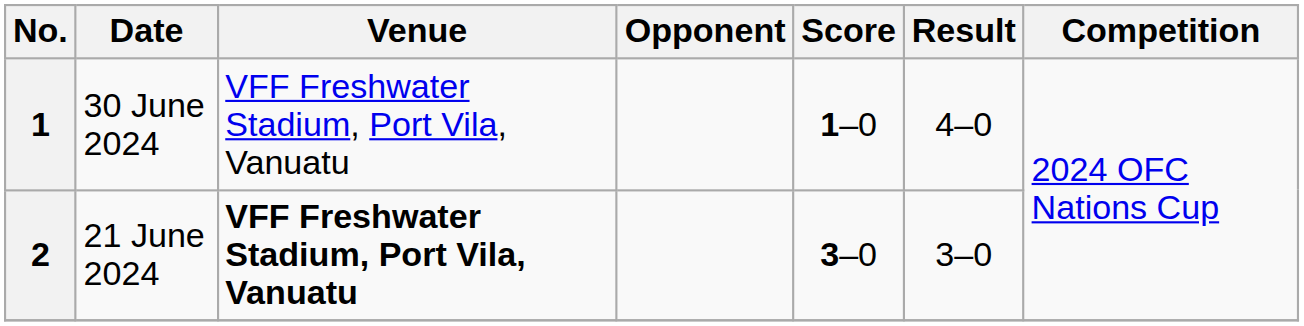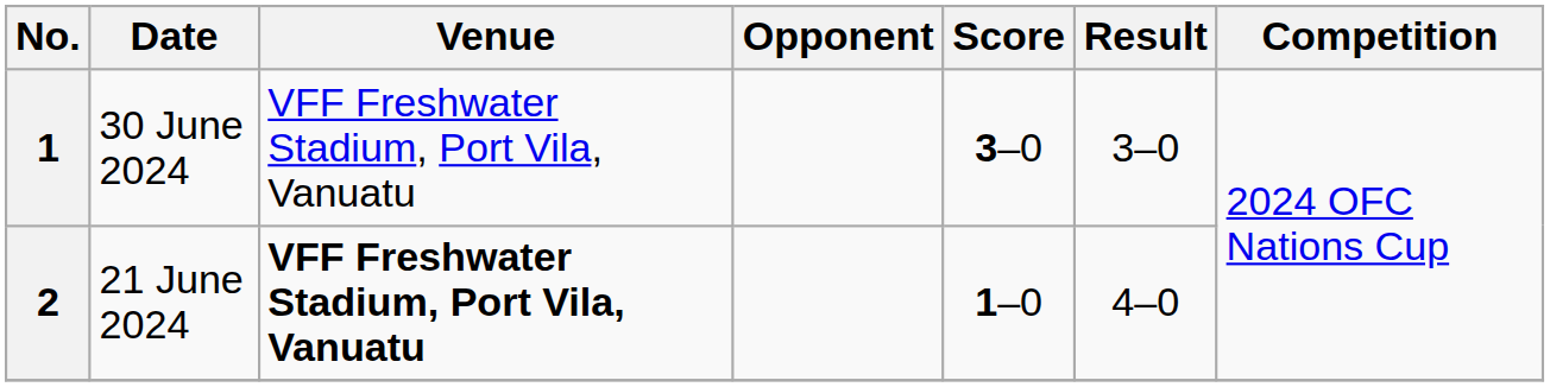1 | Score: 1–0 -> 3–0
1 | Result: 4–0 -> 3–0
2 | Score: 3–0 -> 1–0
2 | Result: 3–0 -> 4–0
